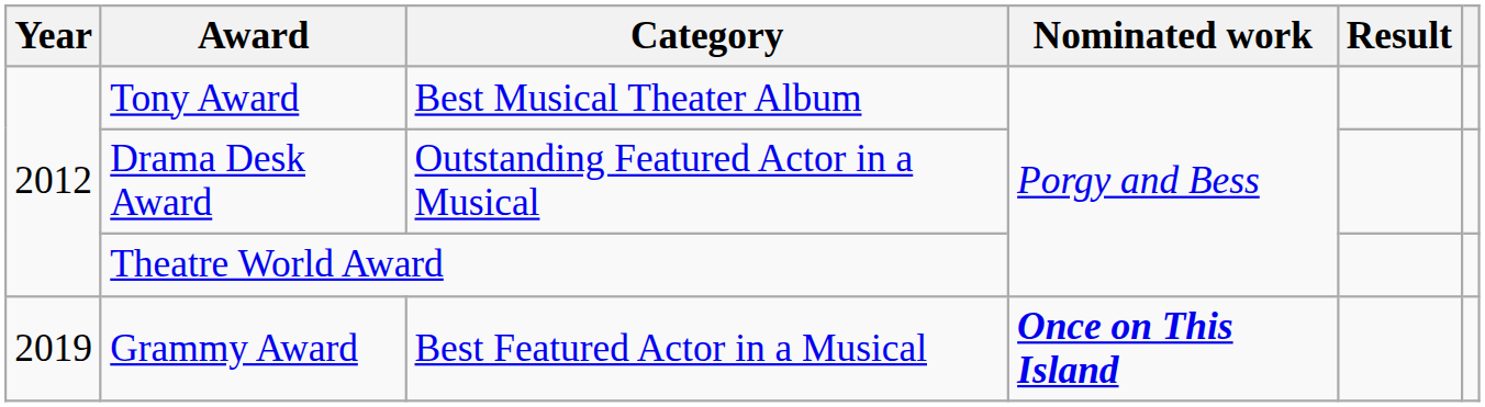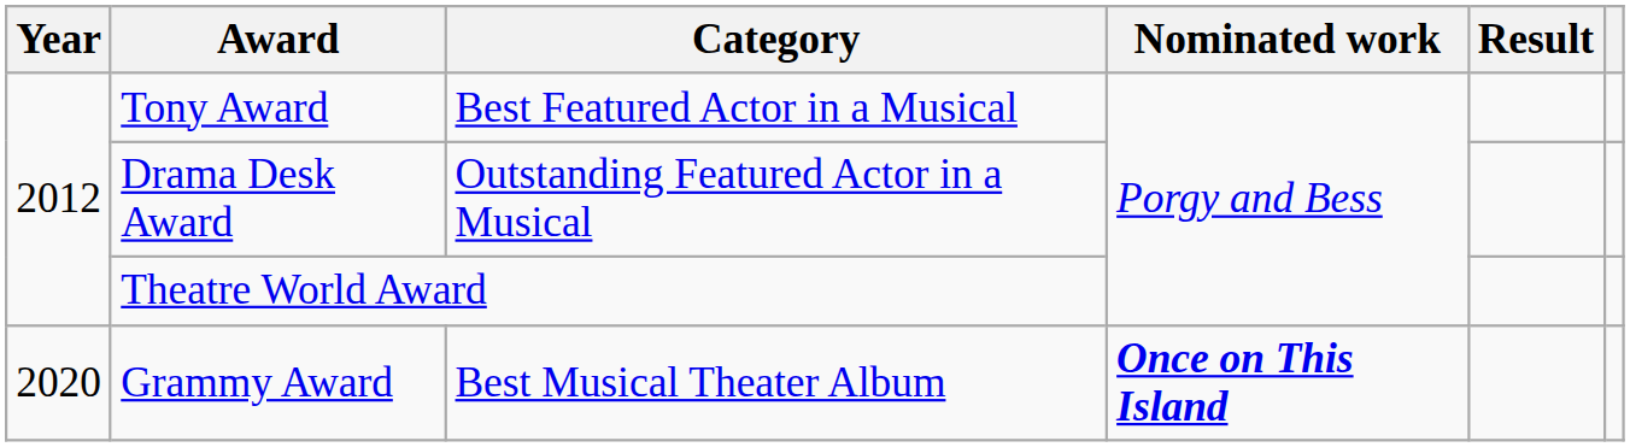Tony Award | Category: Best Musical Theater Album -> Best Featured Actor in a Musical
Grammy Award | Year: 2019 -> 2020
Grammy Award | Category: Best Featured Actor in a Musical -> Best Musical Theater Album
